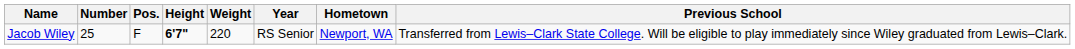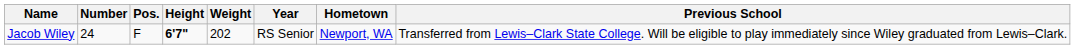Jacob Wiley | Number: 25 -> 24
Jacob Wiley | Weight: 220 -> 202
